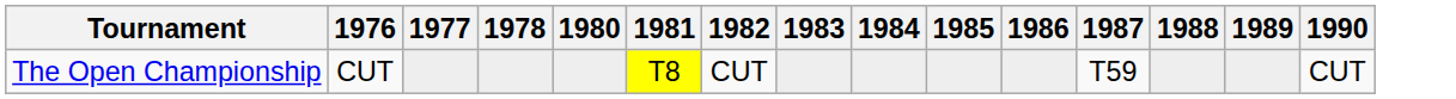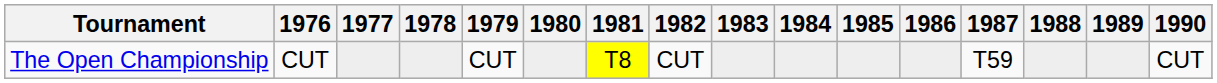+ column: 1979 | CUT
